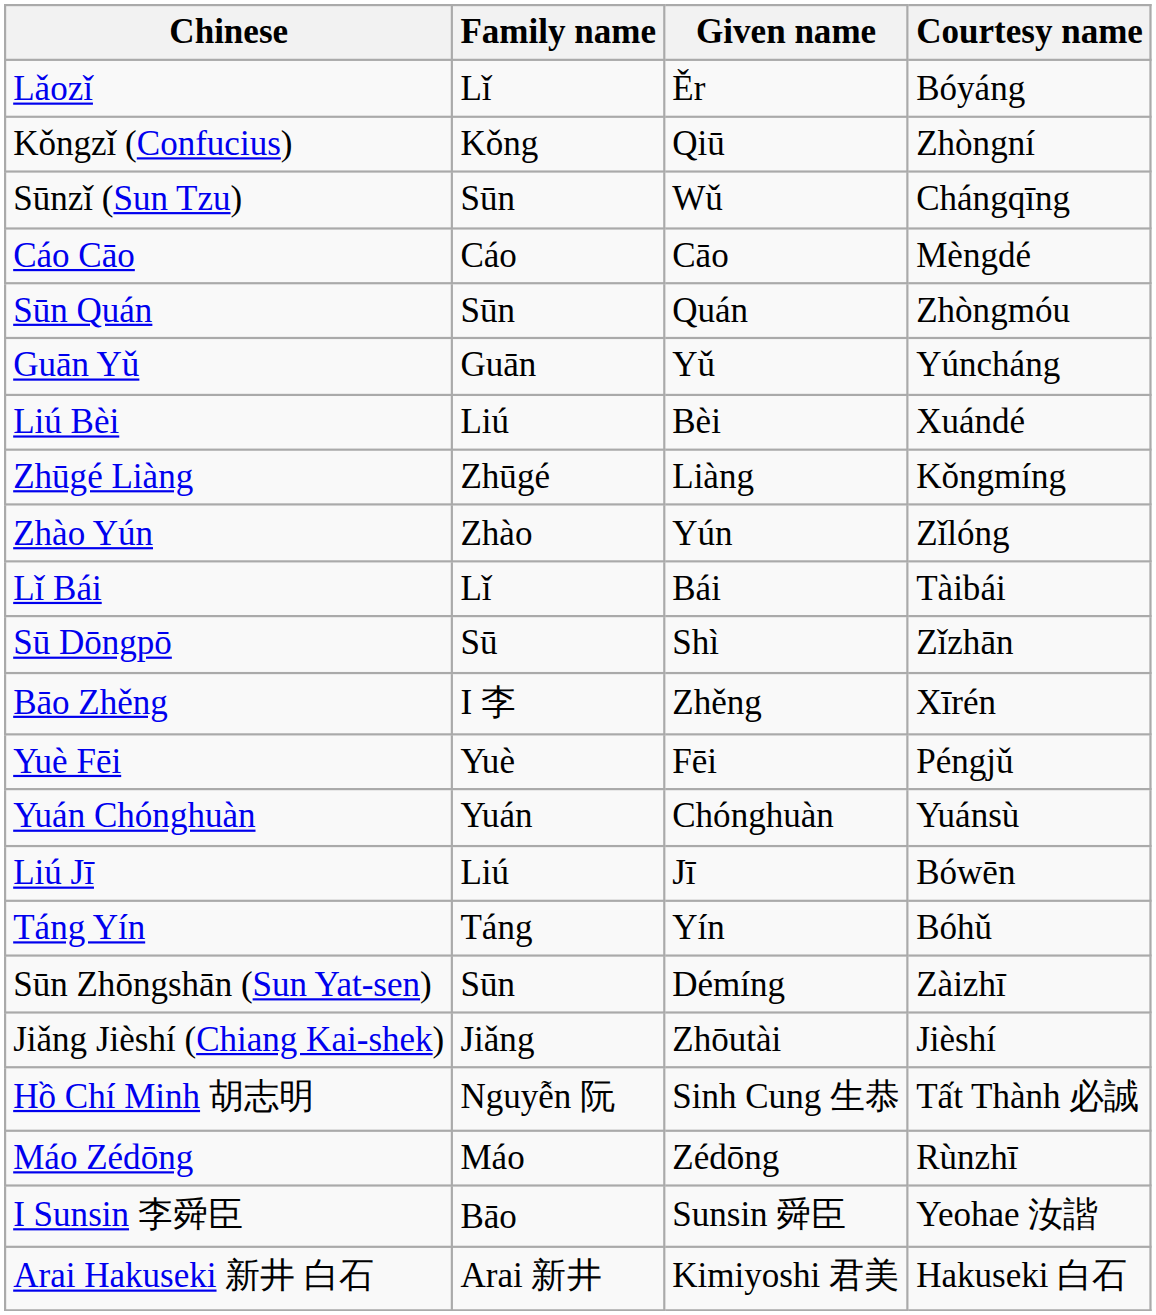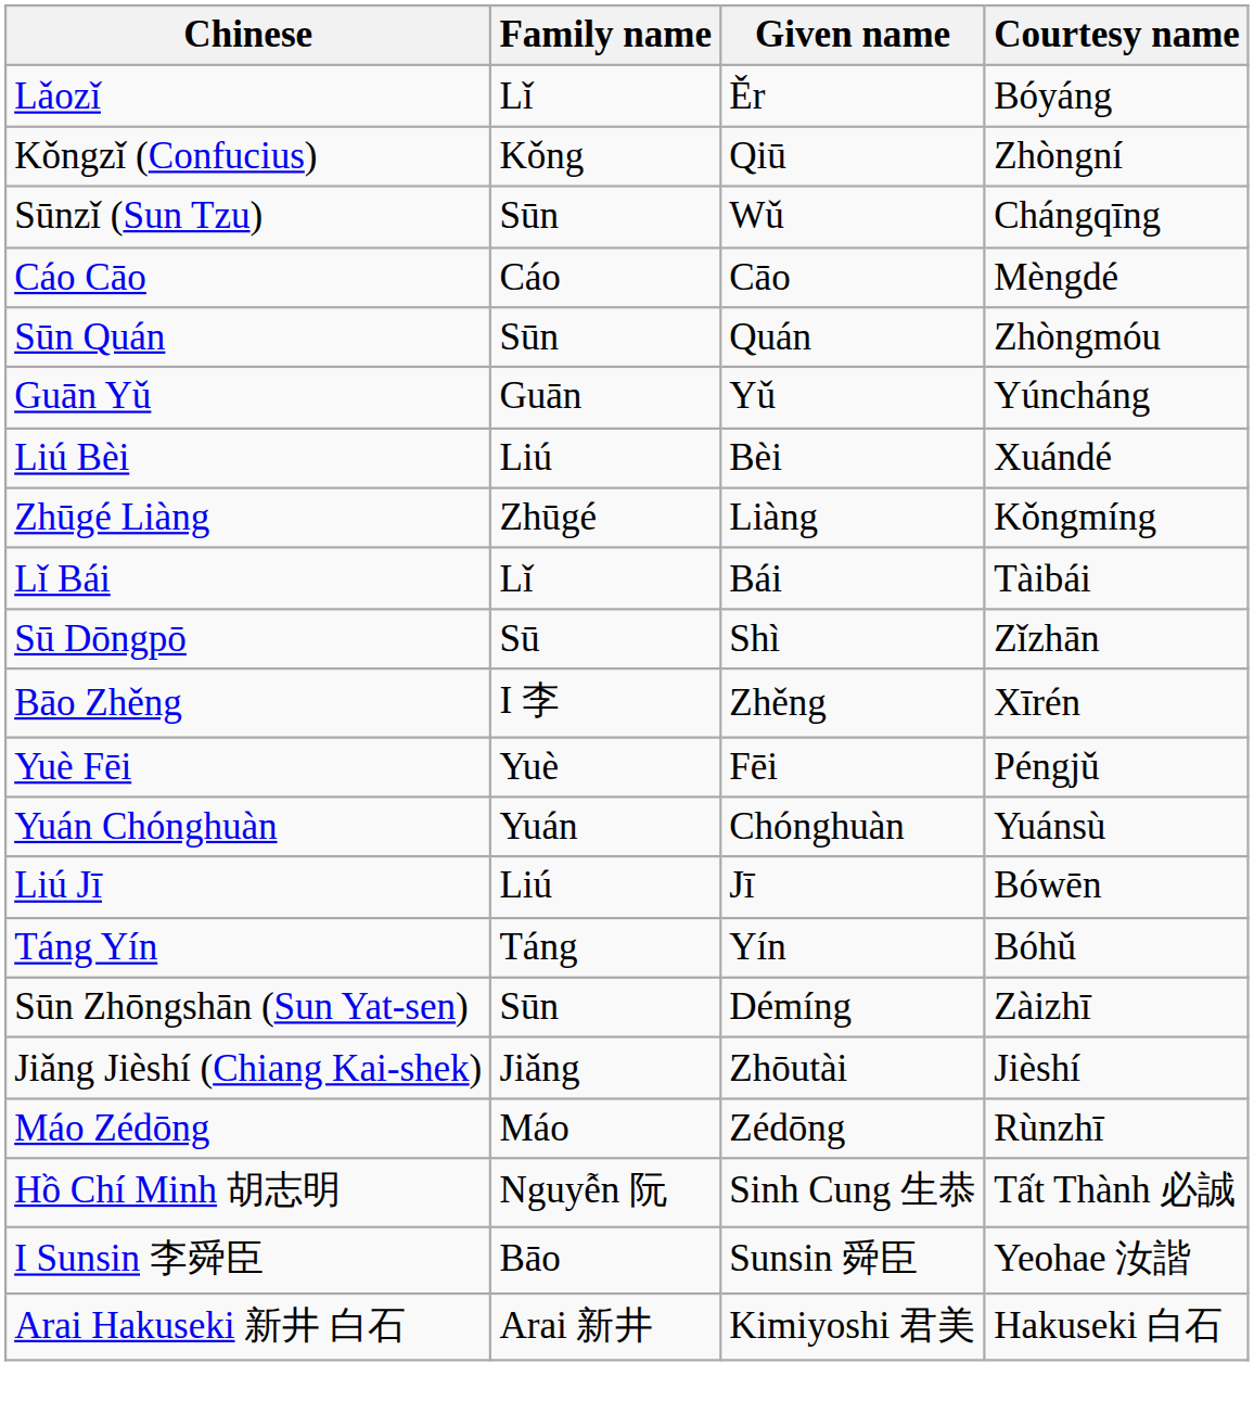- row: Zhào Yún | Zhào | Yún | Zǐlóng
rows swapped: Máo Zédōng <-> Hồ Chí Minh 胡志明
